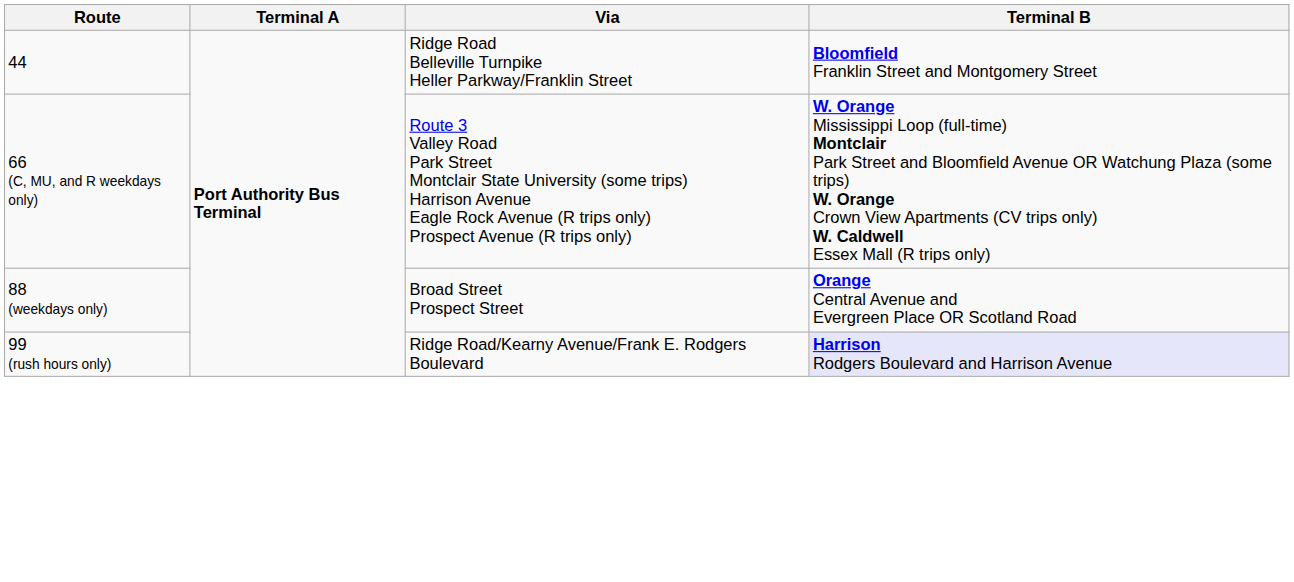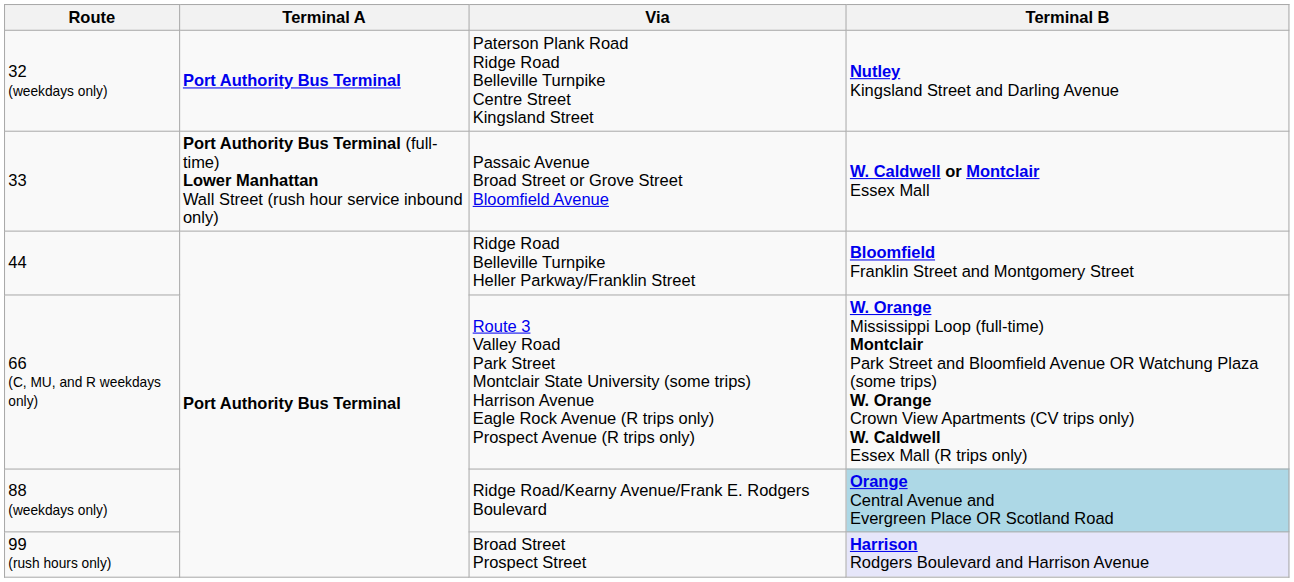+ row: 32 (weekdays only) | Port Authority Bus Terminal | Paterson Plank Road Ridge Road Belleville Turnpike Centre Street Kingsland Street | Nutley Kingsland Street and Darling Avenue
+ row: 33 | Port Authority Bus Terminal (full-time) Lower Manhattan Wall Street (rush hour service inbound only) | Passaic Avenue Broad Street or Grove Street Bloomfield Avenue | W. Caldwell or Montclair Essex Mall
88 (weekdays only) | Via: Broad Street Prospect Street -> Ridge Road/Kearny Avenue/Frank E. Rodgers Boulevard
88 (weekdays only) | Terminal B: no background -> lightblue background
99 (rush hours only) | Via: Ridge Road/Kearny Avenue/Frank E. Rodgers Boulevard -> Broad Street Prospect Street
